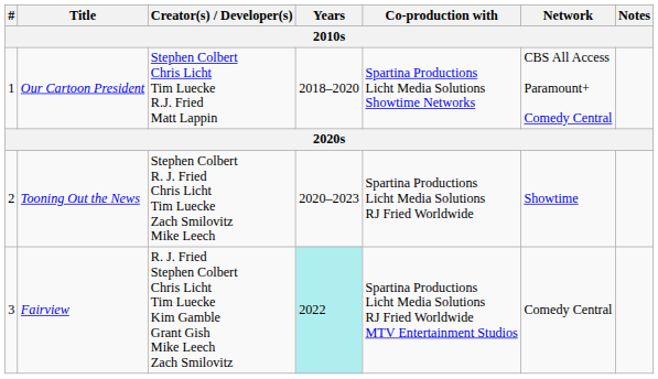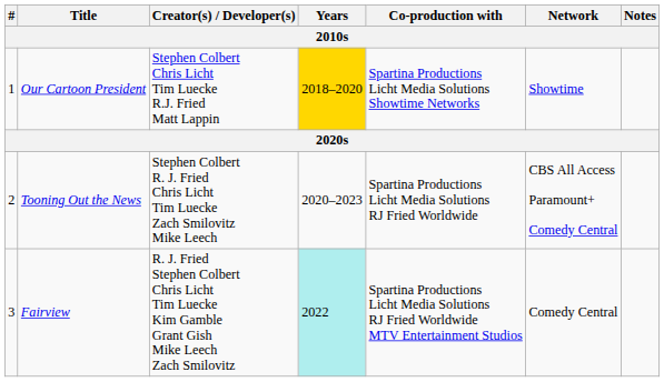Our Cartoon President | Years: no background -> gold background
Our Cartoon President | Network: CBS All Access Paramount+ Comedy Central -> Showtime
Tooning Out the News | Network: Showtime -> CBS All Access Paramount+ Comedy Central
